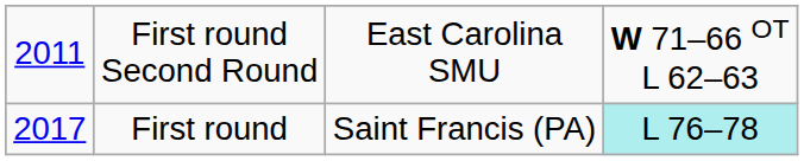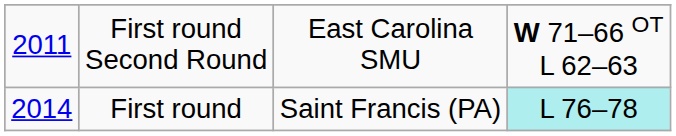First round | column 1: 2017 -> 2014
